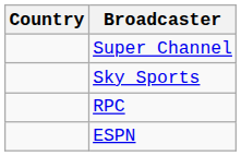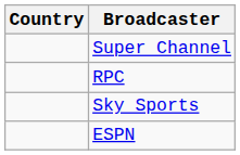rows swapped: RPC <-> Sky Sports
